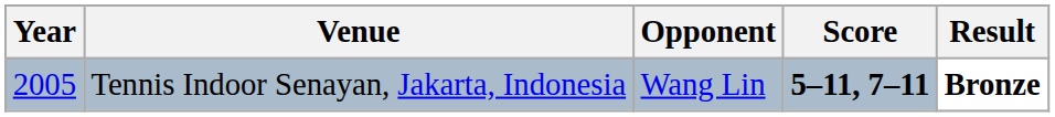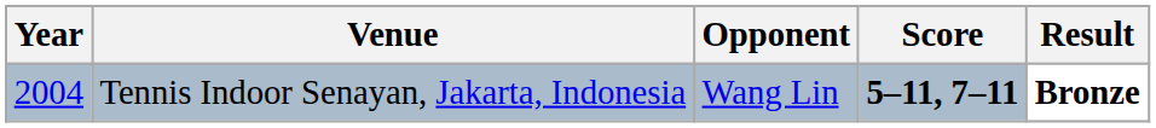Tennis Indoor Senayan, Jakarta, Indonesia | Year: 2005 -> 2004
